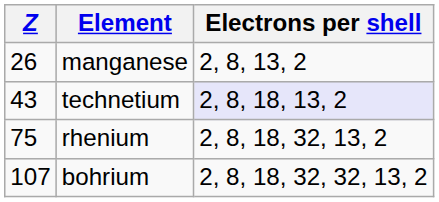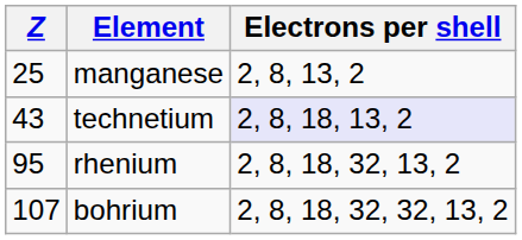manganese | Z: 26 -> 25
rhenium | Z: 75 -> 95
